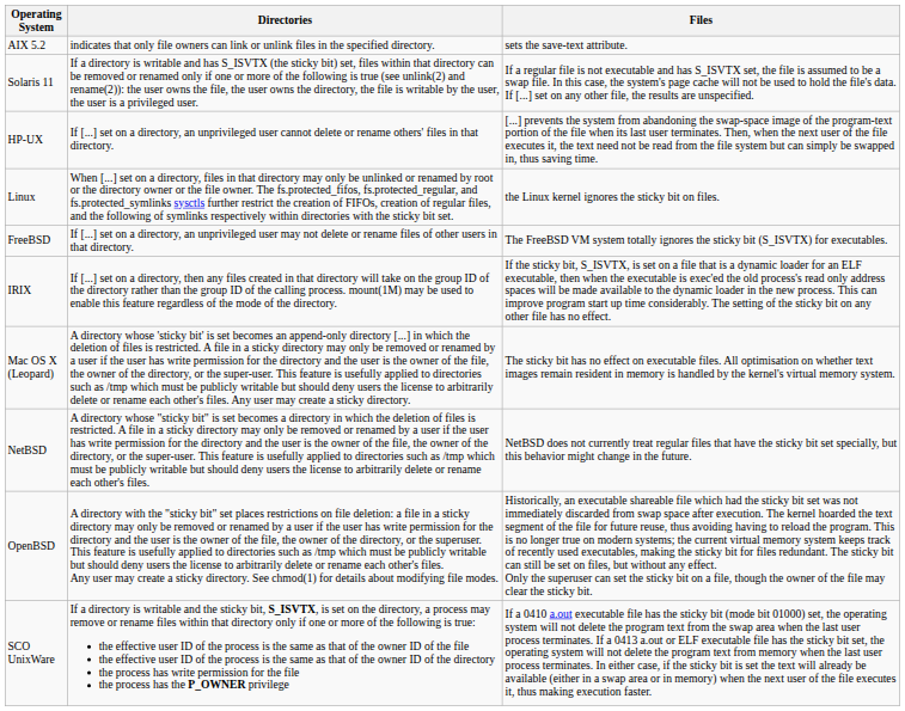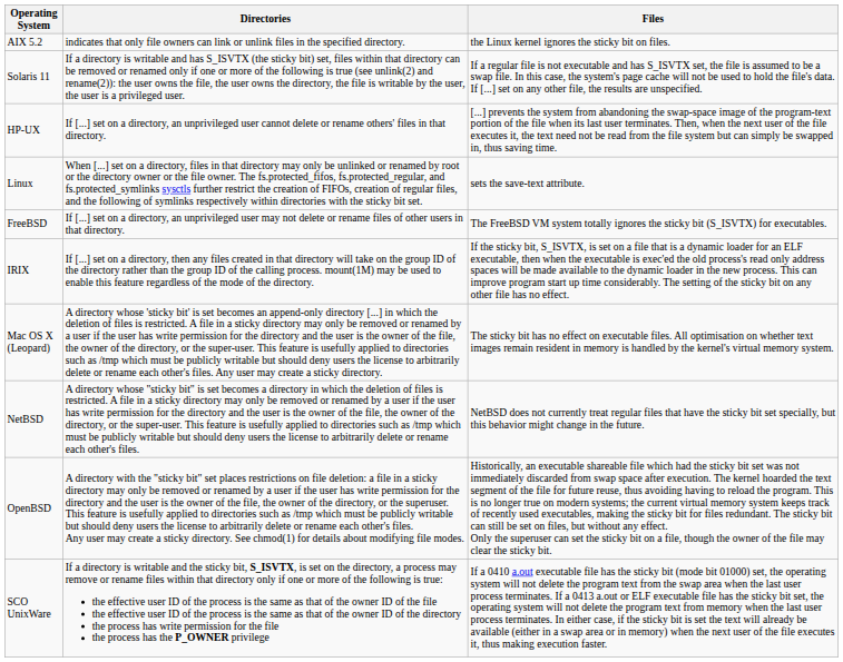AIX 5.2 | Files: sets the save-text attribute. -> the Linux kernel ignores the sticky bit on files.
Linux | Files: the Linux kernel ignores the sticky bit on files. -> sets the save-text attribute.
